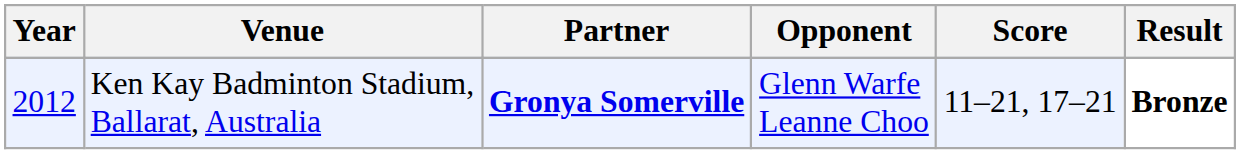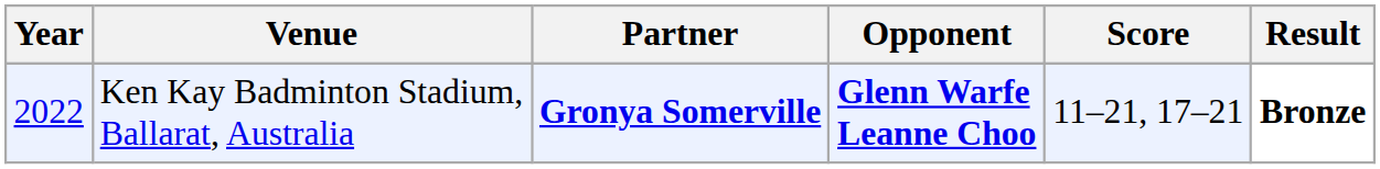Ken Kay Badminton Stadium, Ballarat, Australia | Year: 2012 -> 2022
Ken Kay Badminton Stadium, Ballarat, Australia | Opponent: normal -> bold
